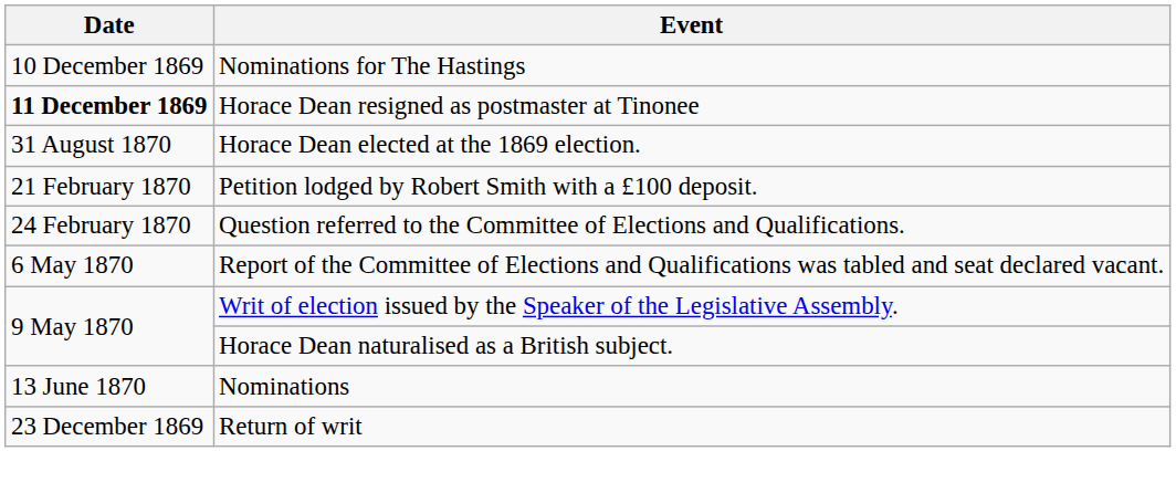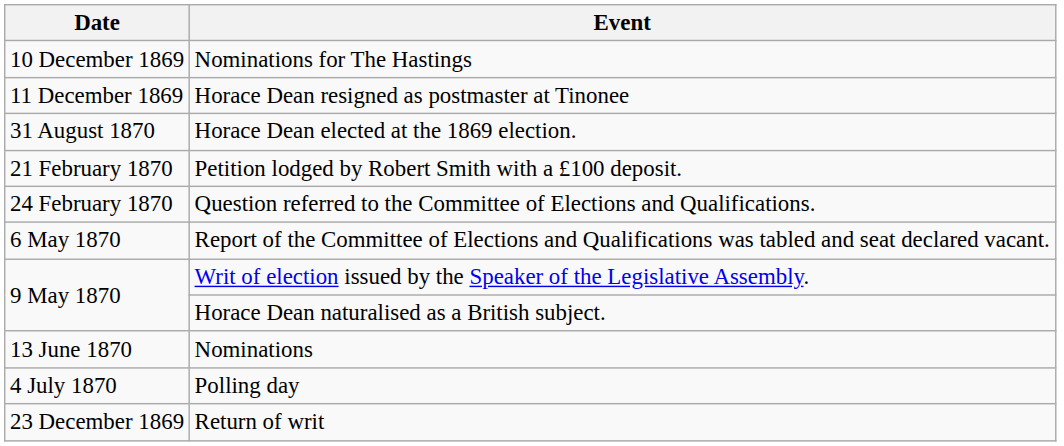Horace Dean resigned as postmaster at Tinonee | Date: bold -> normal
+ row: 4 July 1870 | Polling day
